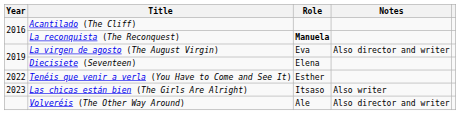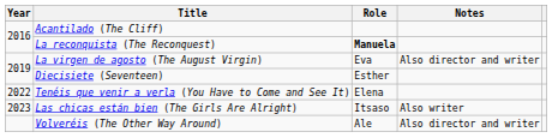Diecisiete (Seventeen) | Role: Elena -> Esther
Tenéis que venir a verla (You Have to Come and See It) | Role: Esther -> Elena
